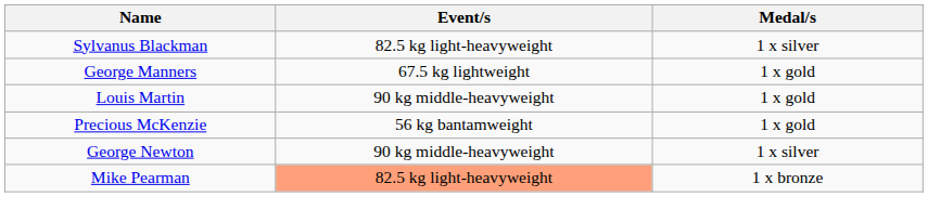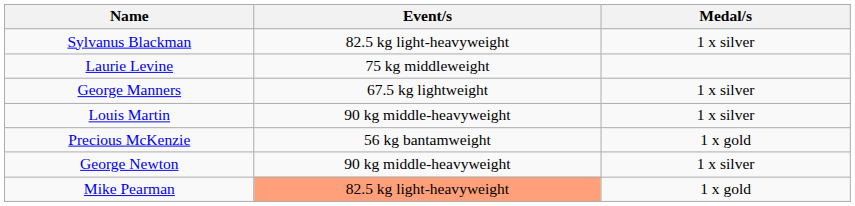+ row: Laurie Levine | 75 kg middleweight
George Manners | Medal/s: 1 x gold -> 1 x silver
Louis Martin | Medal/s: 1 x gold -> 1 x silver
Mike Pearman | Medal/s: 1 x bronze -> 1 x gold
